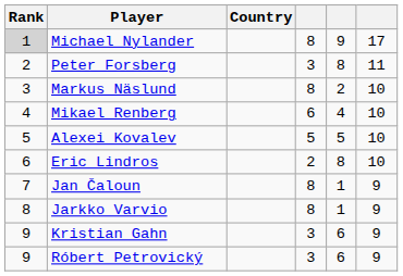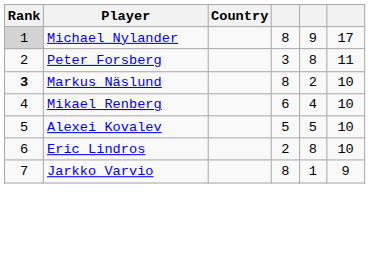Markus Näslund | Rank: normal -> bold
- row: 7 | Jan Čaloun | 8 | 1 | 9
Jarkko Varvio | Rank: 8 -> 7
- row: 9 | Kristian Gahn | 3 | 6 | 9
- row: 9 | Róbert Petrovický | 3 | 6 | 9
